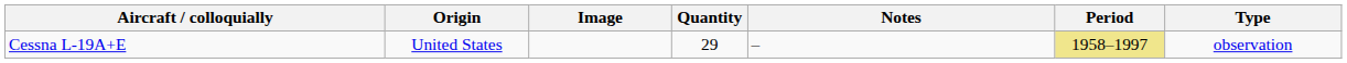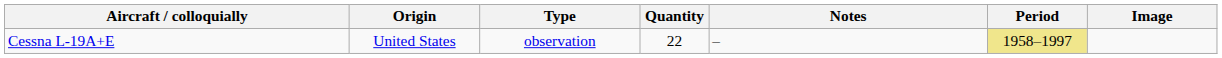columns swapped: Type <-> Image
Cessna L-19A+E | Quantity: 29 -> 22
